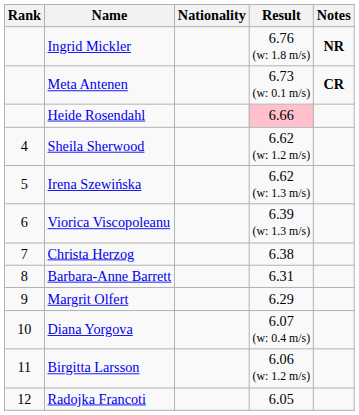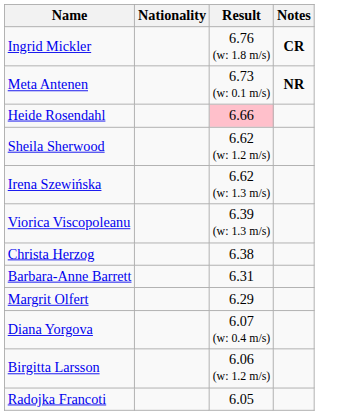- column: Rank | 4 | 5 | 6 | 7 | 8 | 9 | 10 | 11 | 12
Ingrid Mickler | Notes: NR -> CR
Meta Antenen | Notes: CR -> NR
